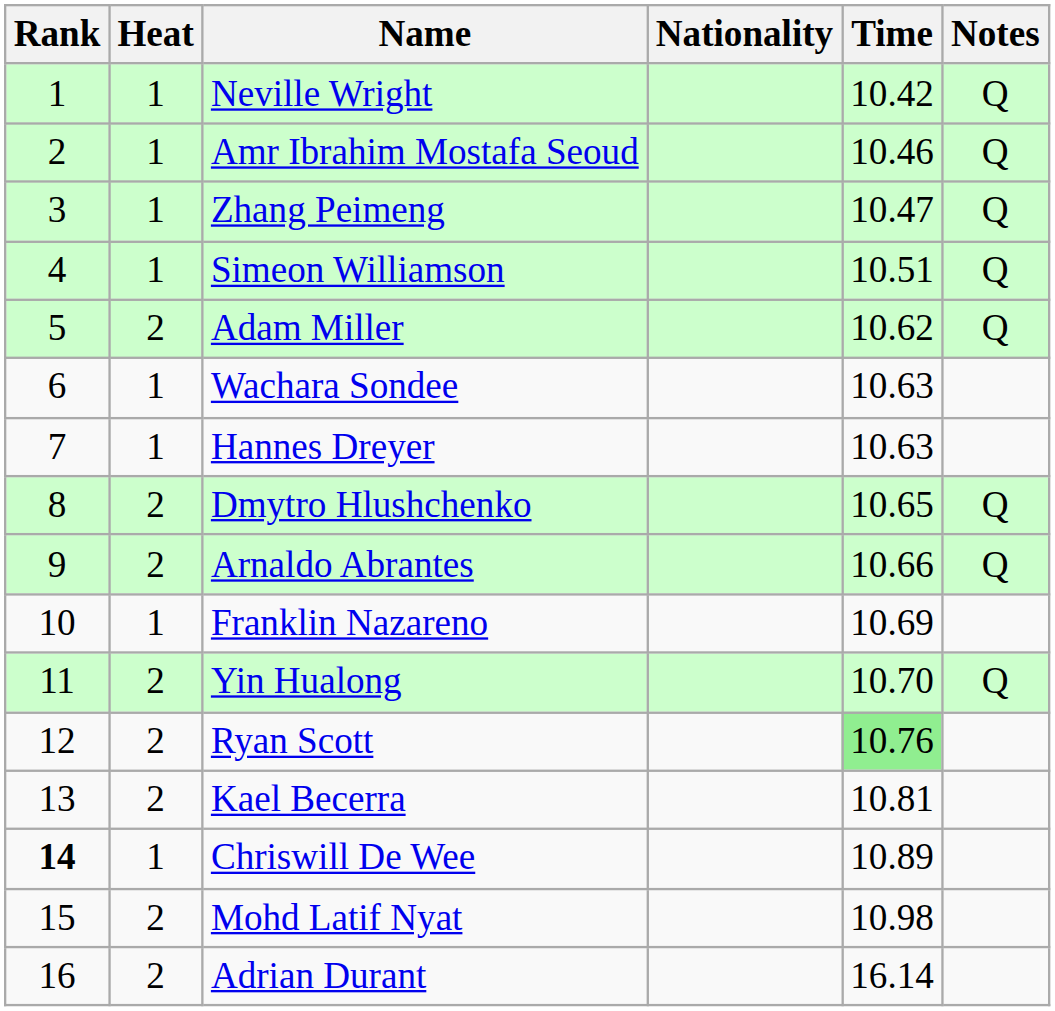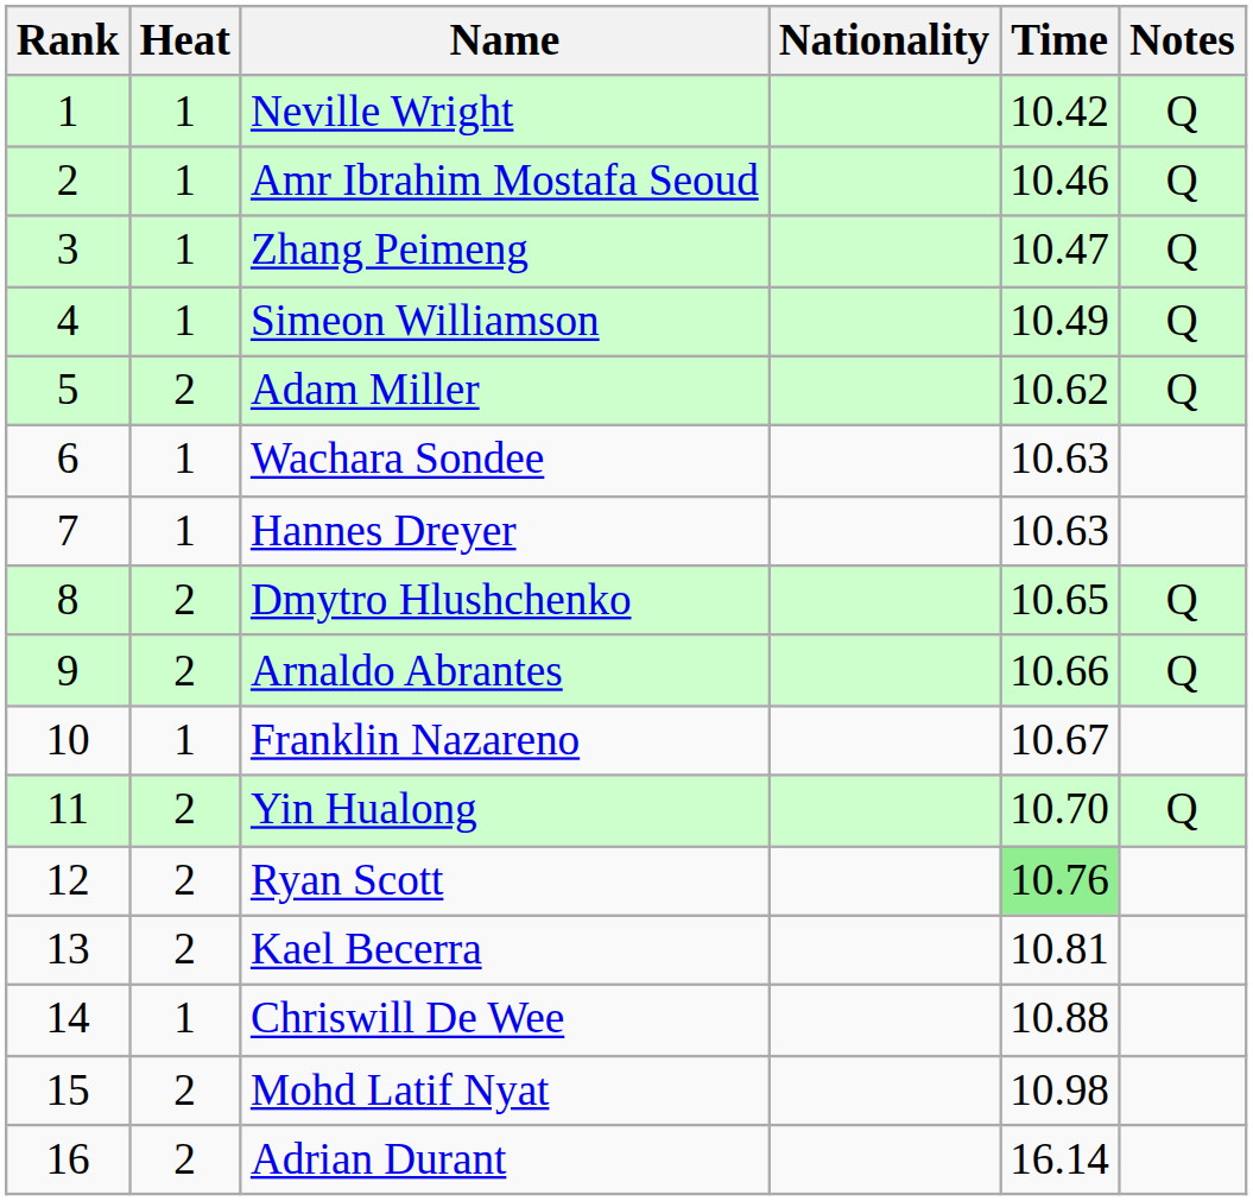Simeon Williamson | Time: 10.51 -> 10.49
Franklin Nazareno | Time: 10.69 -> 10.67
Chriswill De Wee | Rank: bold -> normal
Chriswill De Wee | Time: 10.89 -> 10.88
